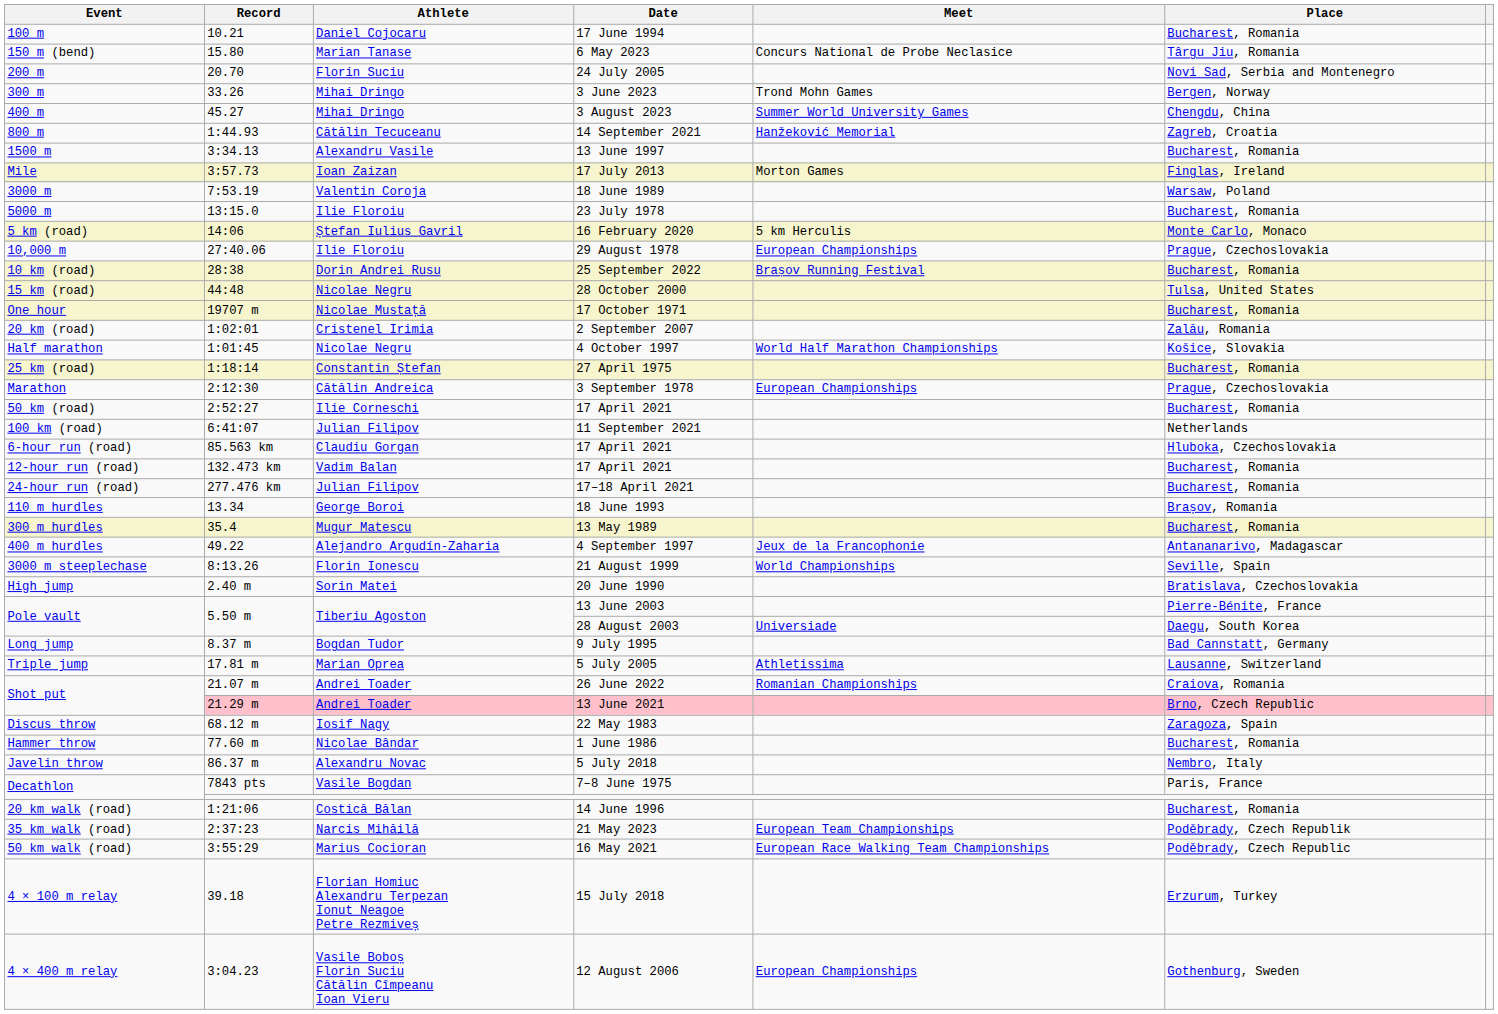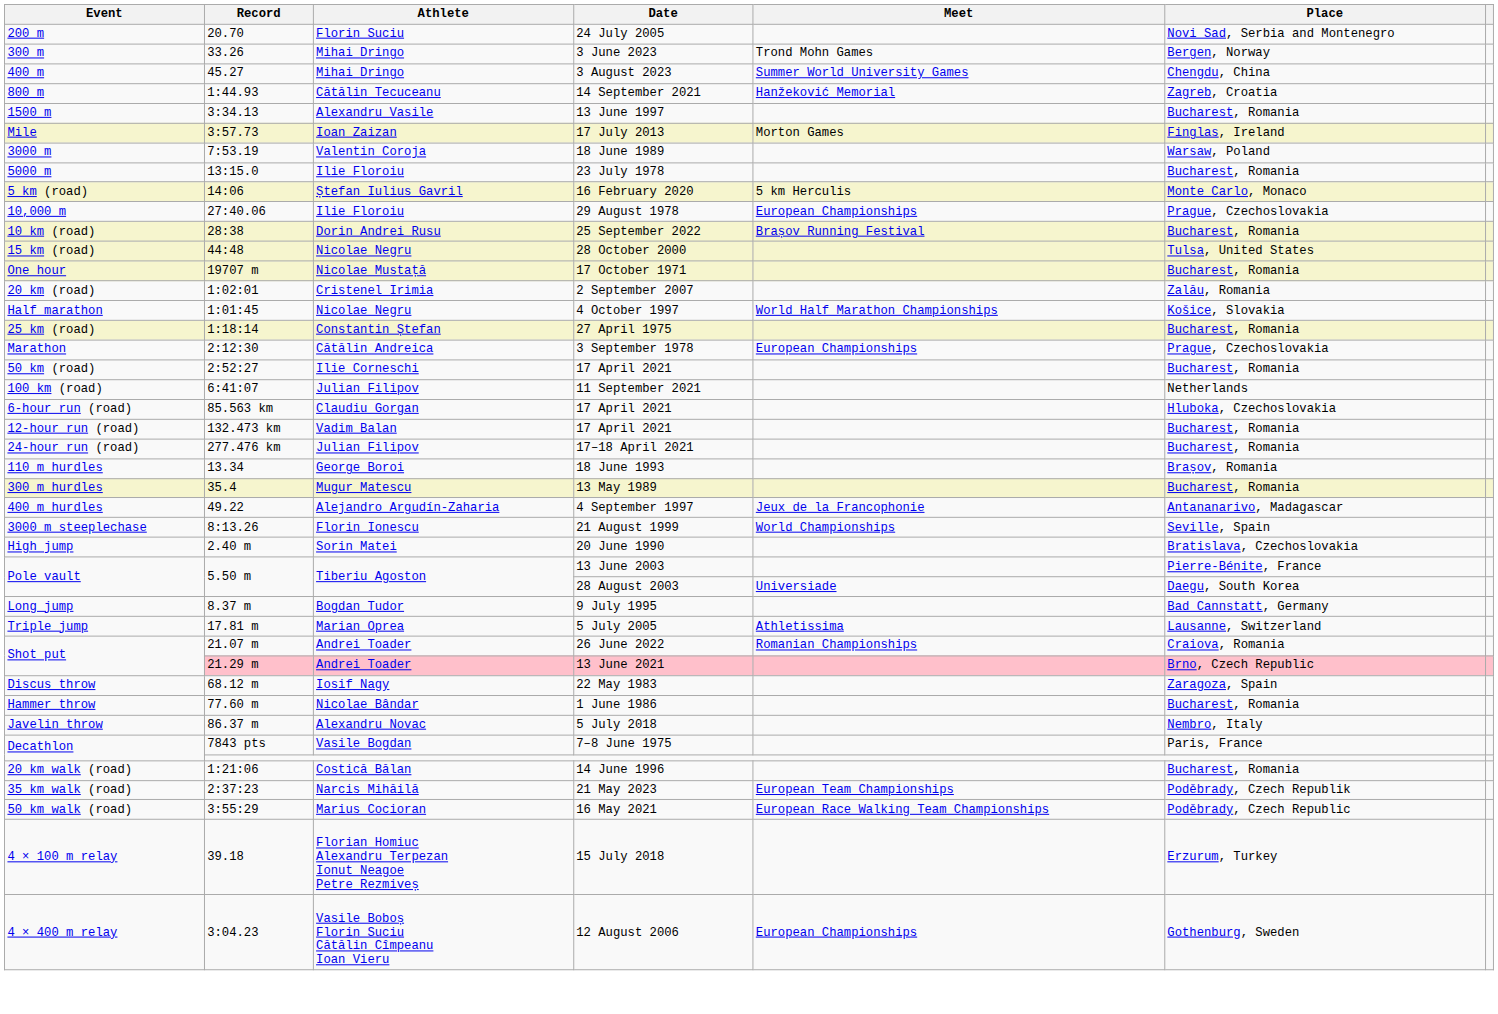- row: 100 m | 10.21 | Daniel Cojocaru | 17 June 1994 | Bucharest, Romania
- row: 150 m (bend) | 15.80 | Marian Tanase | 6 May 2023 | Concurs National de Probe Neclasice | Târgu Jiu, Romania
